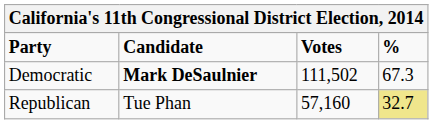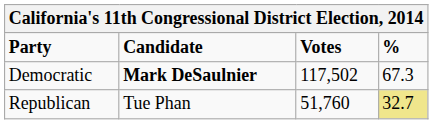Democratic | Votes: 111,502 -> 117,502
Republican | Votes: 57,160 -> 51,760
